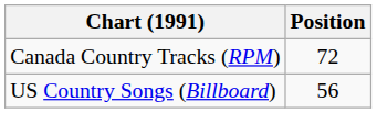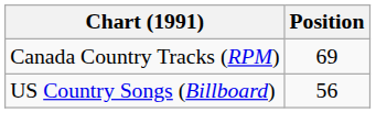Canada Country Tracks (RPM) | Position: 72 -> 69
